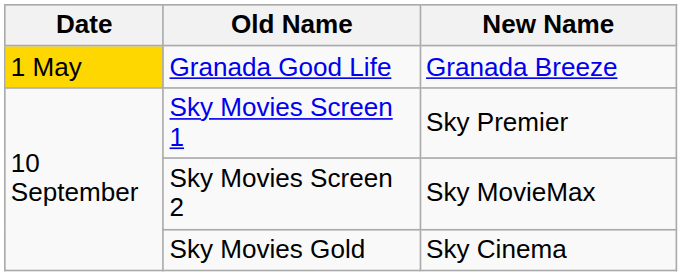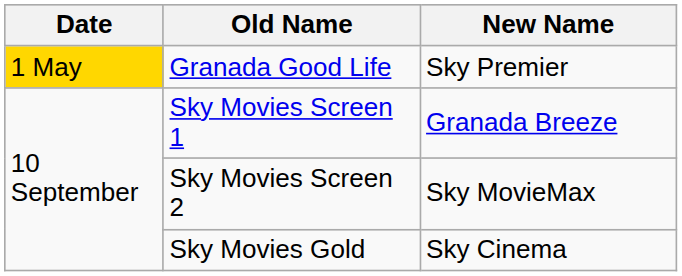Granada Good Life | New Name: Granada Breeze -> Sky Premier
Sky Movies Screen 1 | New Name: Sky Premier -> Granada Breeze
